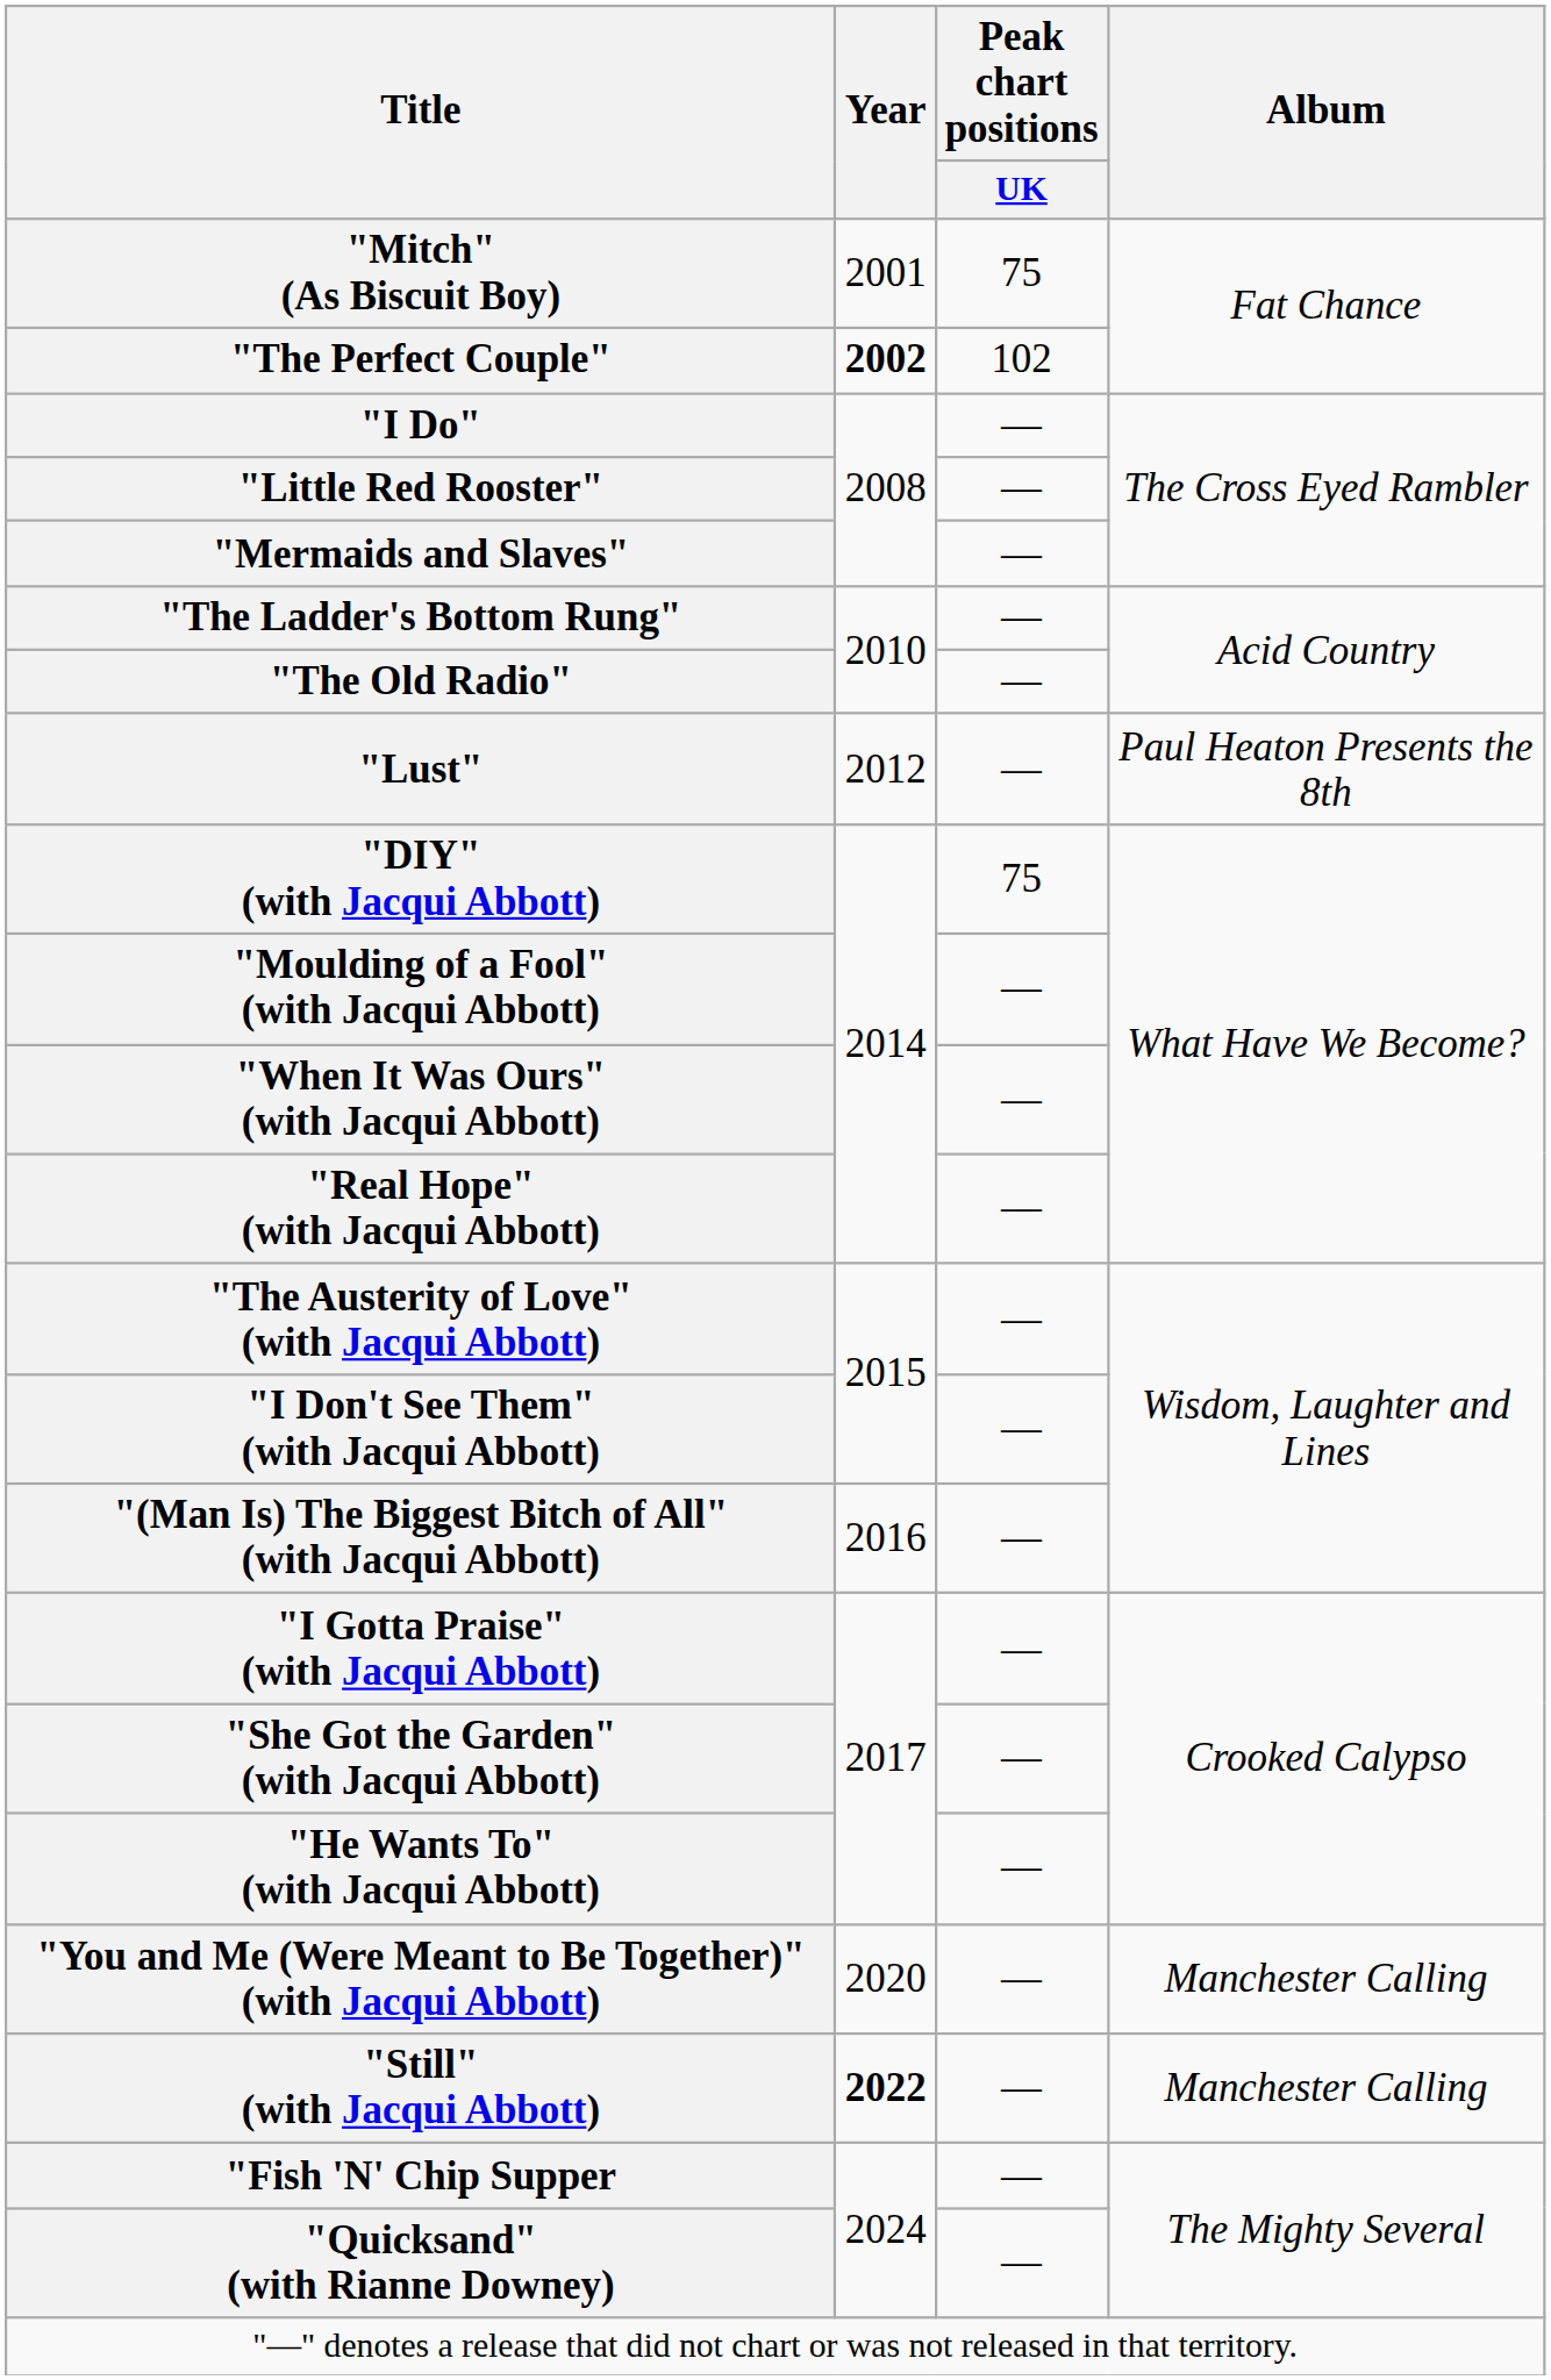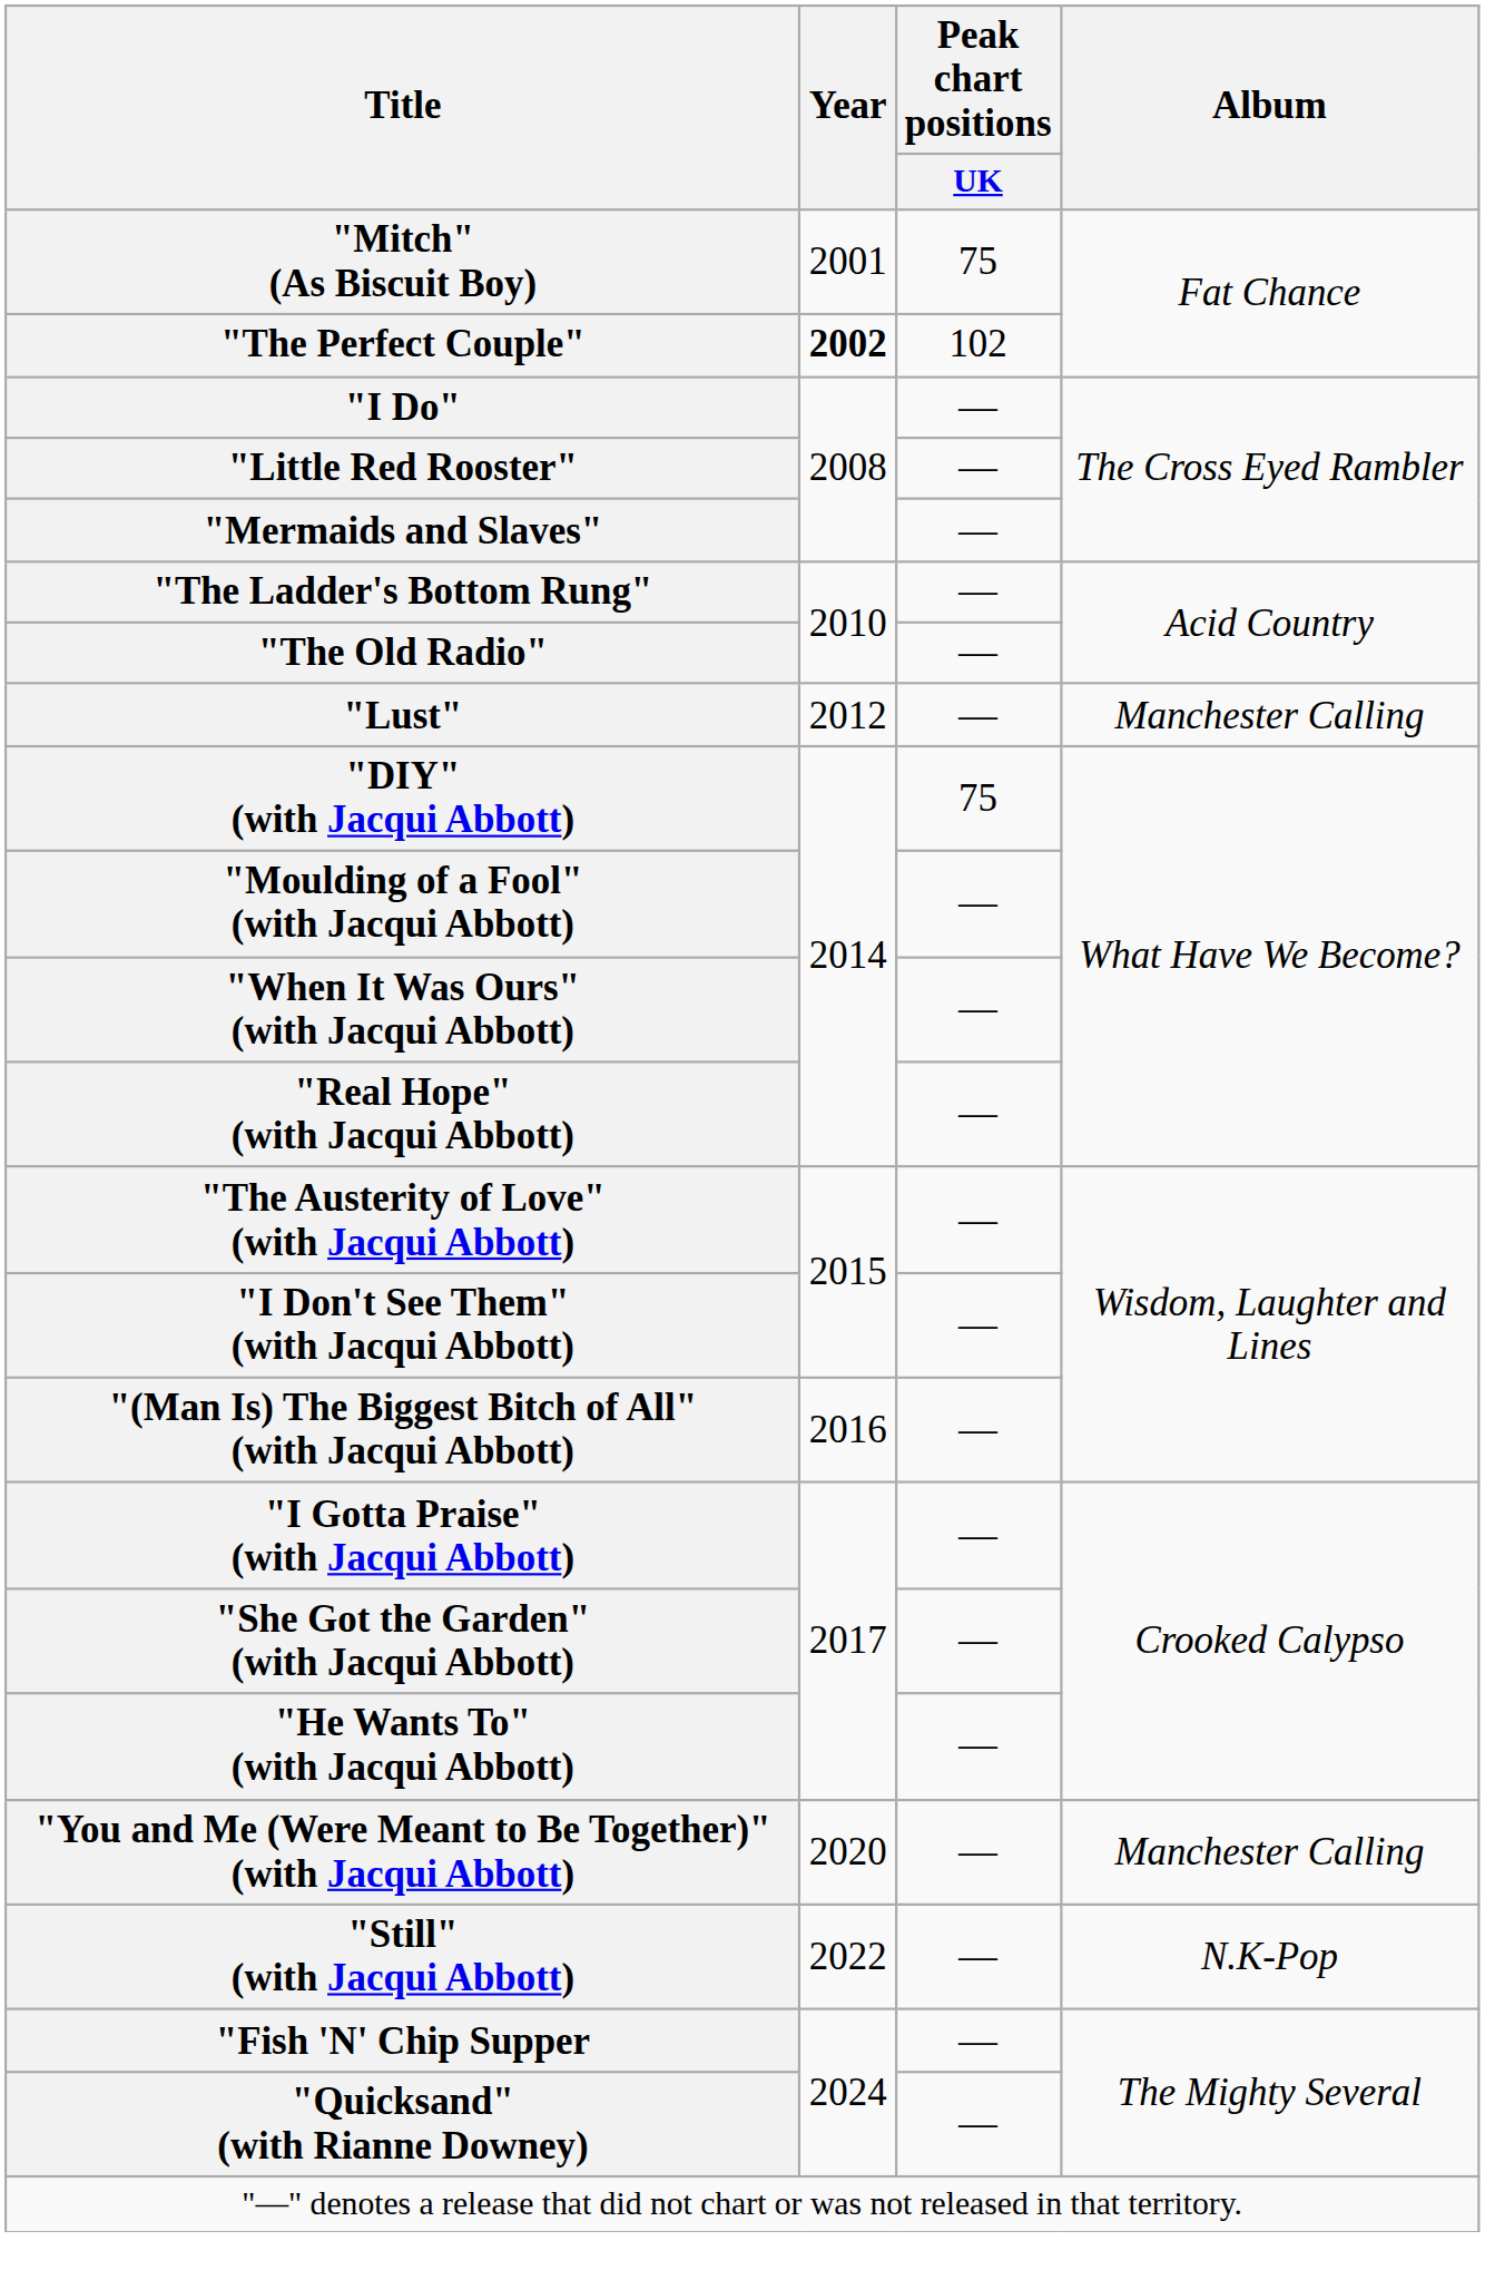"Lust" | Album: Paul Heaton Presents the 8th -> Manchester Calling
"Still" (with Jacqui Abbott) | Year: bold -> normal
"Still" (with Jacqui Abbott) | Album: Manchester Calling -> N.K-Pop
